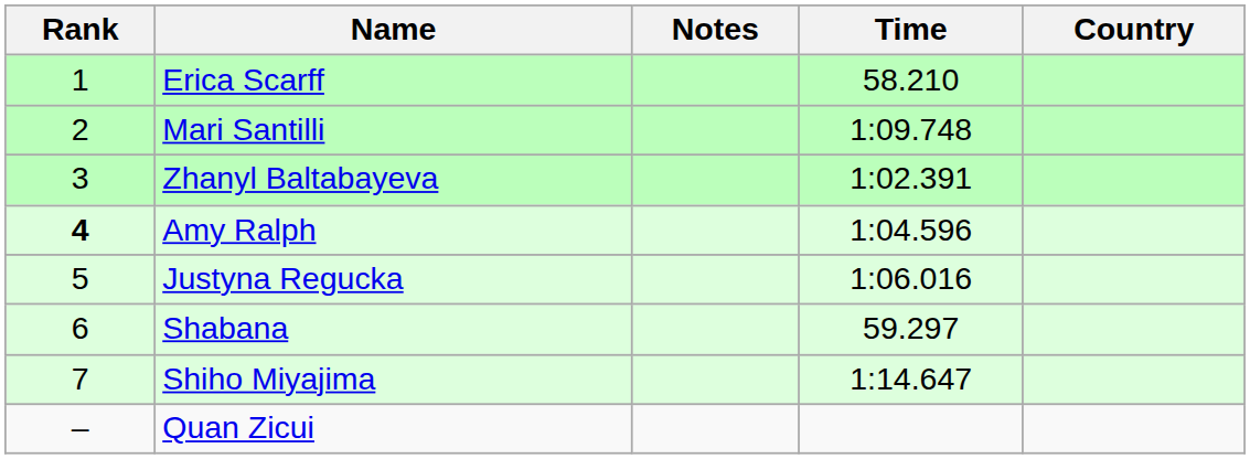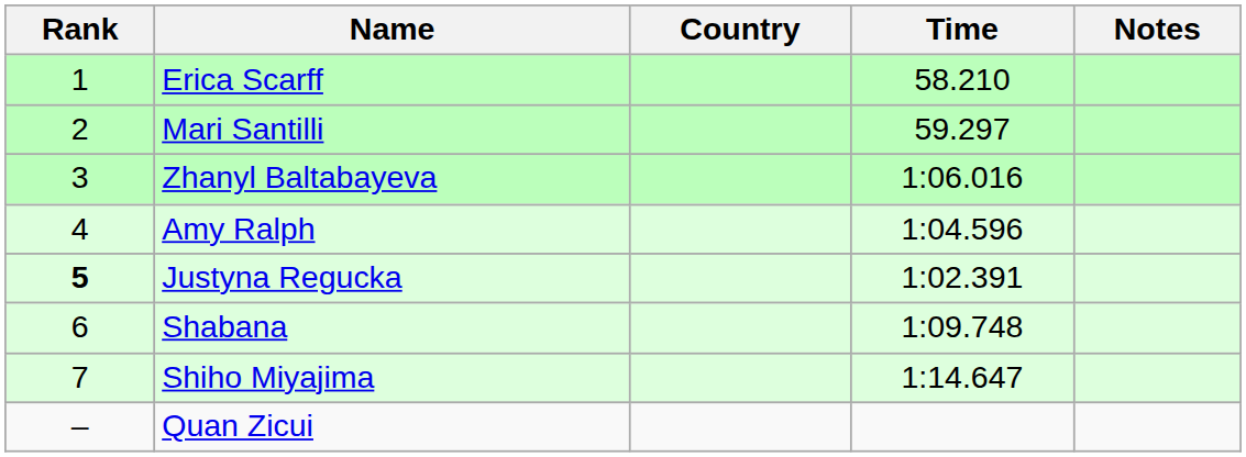columns swapped: Country <-> Notes
Mari Santilli | Time: 1:09.748 -> 59.297
Zhanyl Baltabayeva | Time: 1:02.391 -> 1:06.016
Amy Ralph | Rank: bold -> normal
Justyna Regucka | Rank: normal -> bold
Justyna Regucka | Time: 1:06.016 -> 1:02.391
Shabana | Time: 59.297 -> 1:09.748
